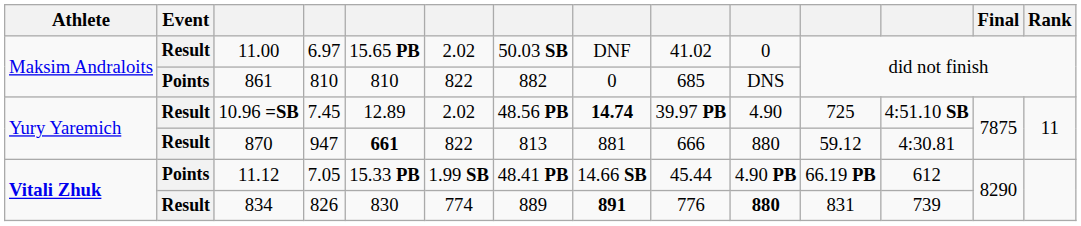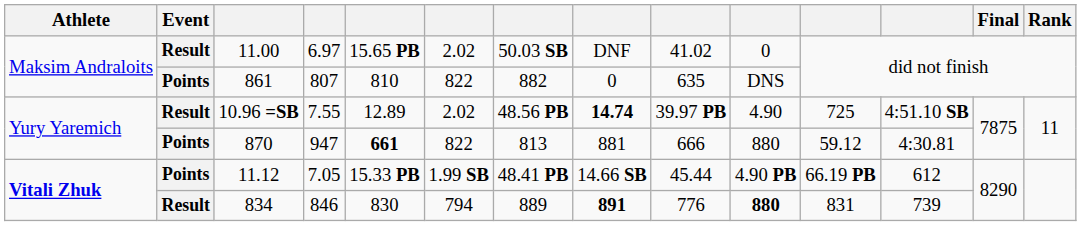861 | column 4: 810 -> 807
861 | column 9: 685 -> 635
10.96 =SB | column 4: 7.45 -> 7.55
870 | Event: Result -> Points
834 | column 4: 826 -> 846
834 | column 6: 774 -> 794
